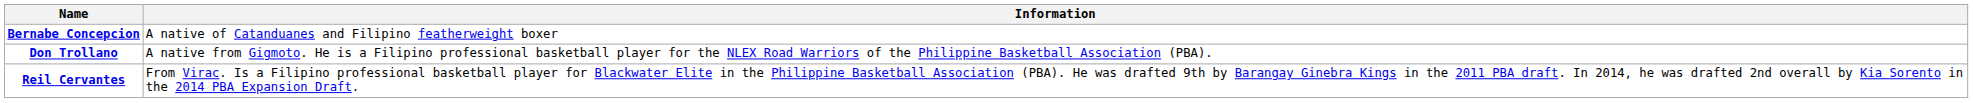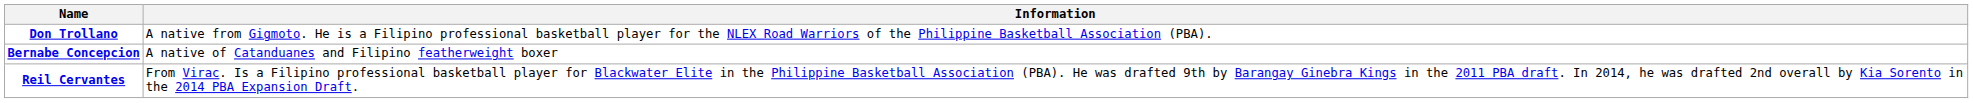rows swapped: Bernabe Concepcion <-> Don Trollano
